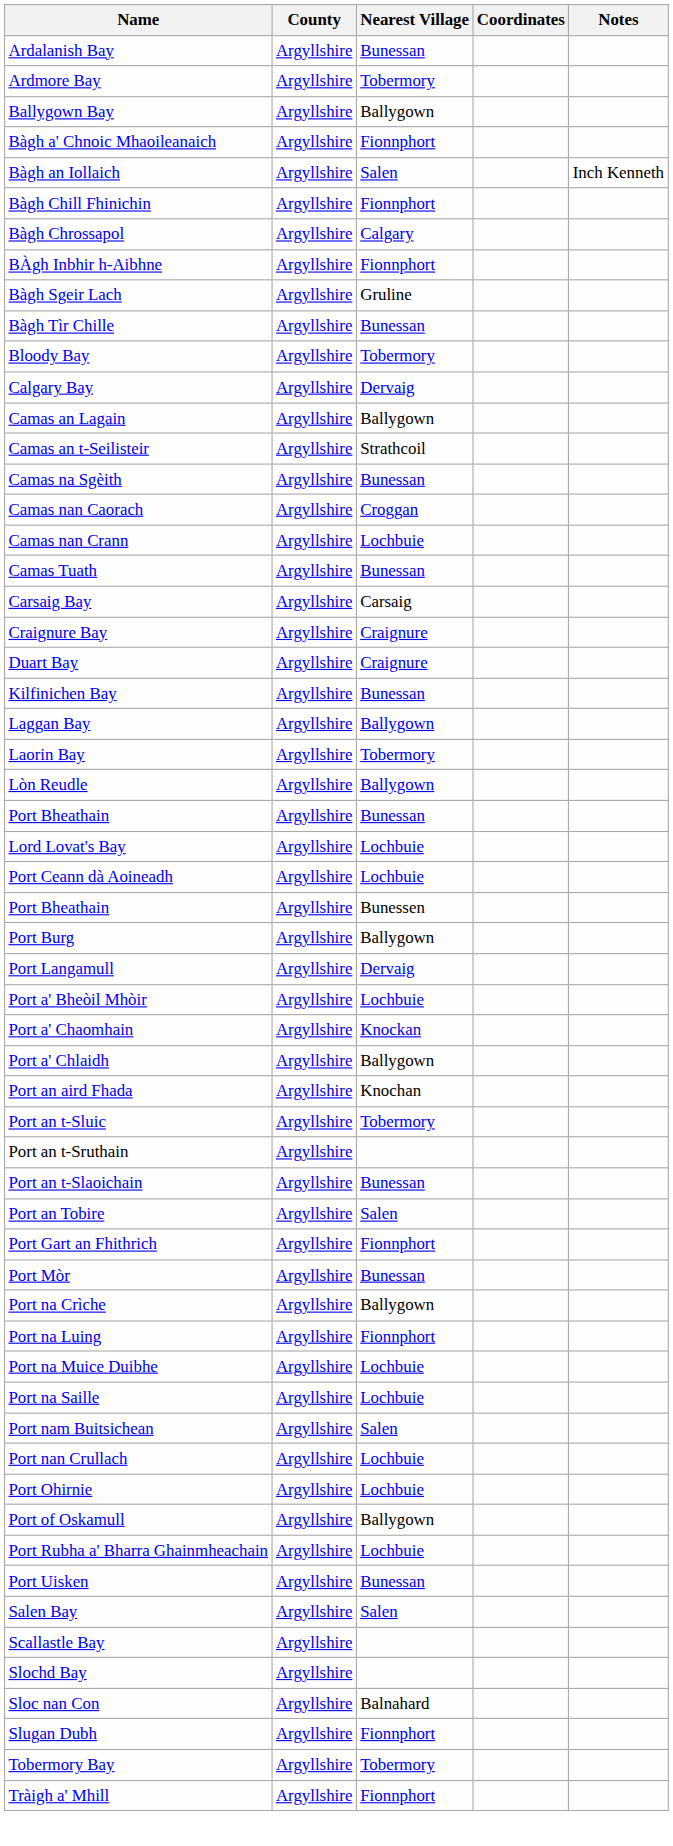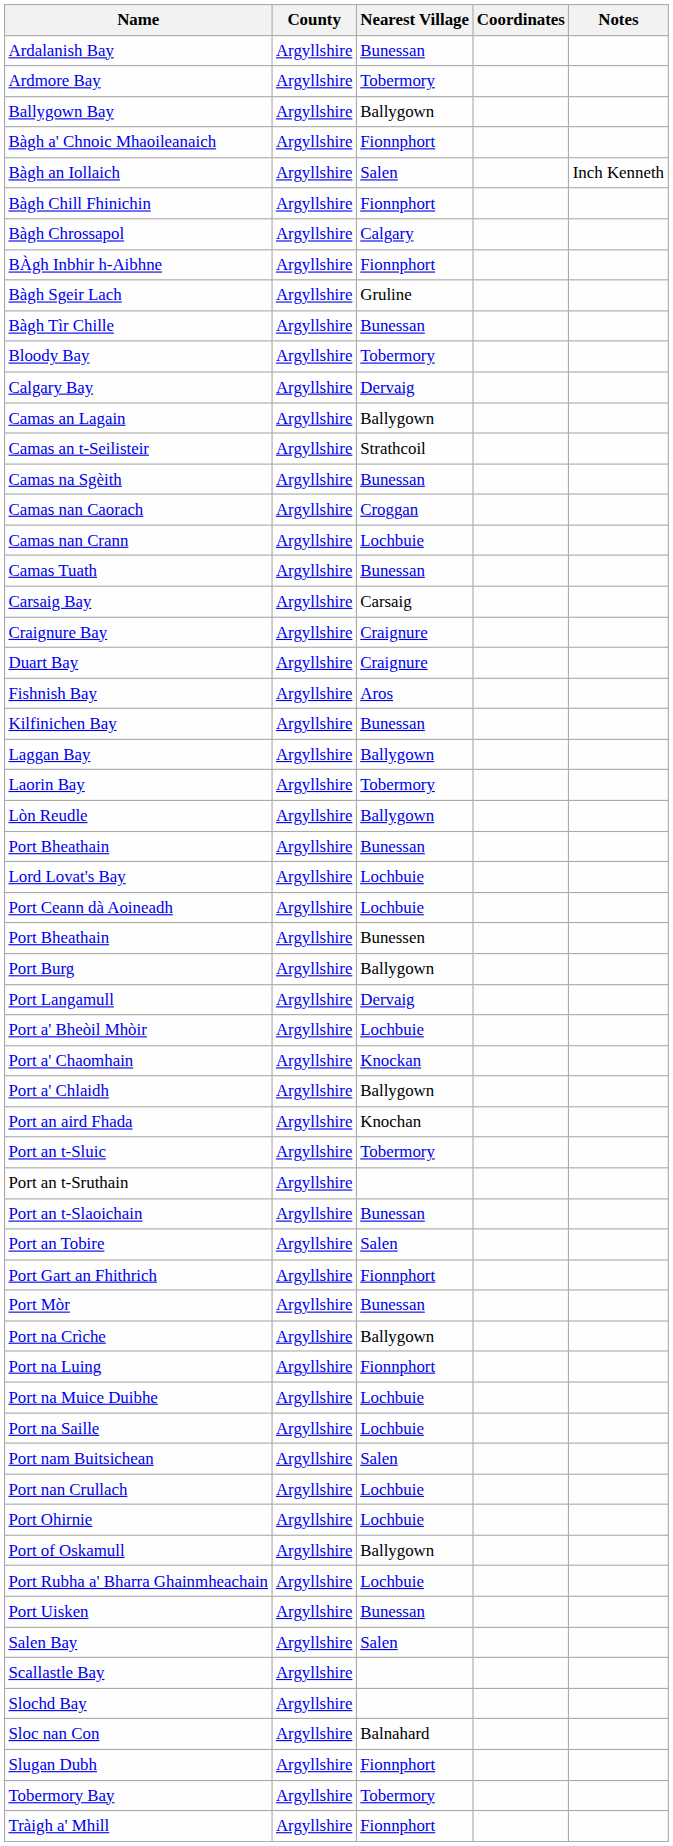+ row: Fishnish Bay | Argyllshire | Aros
